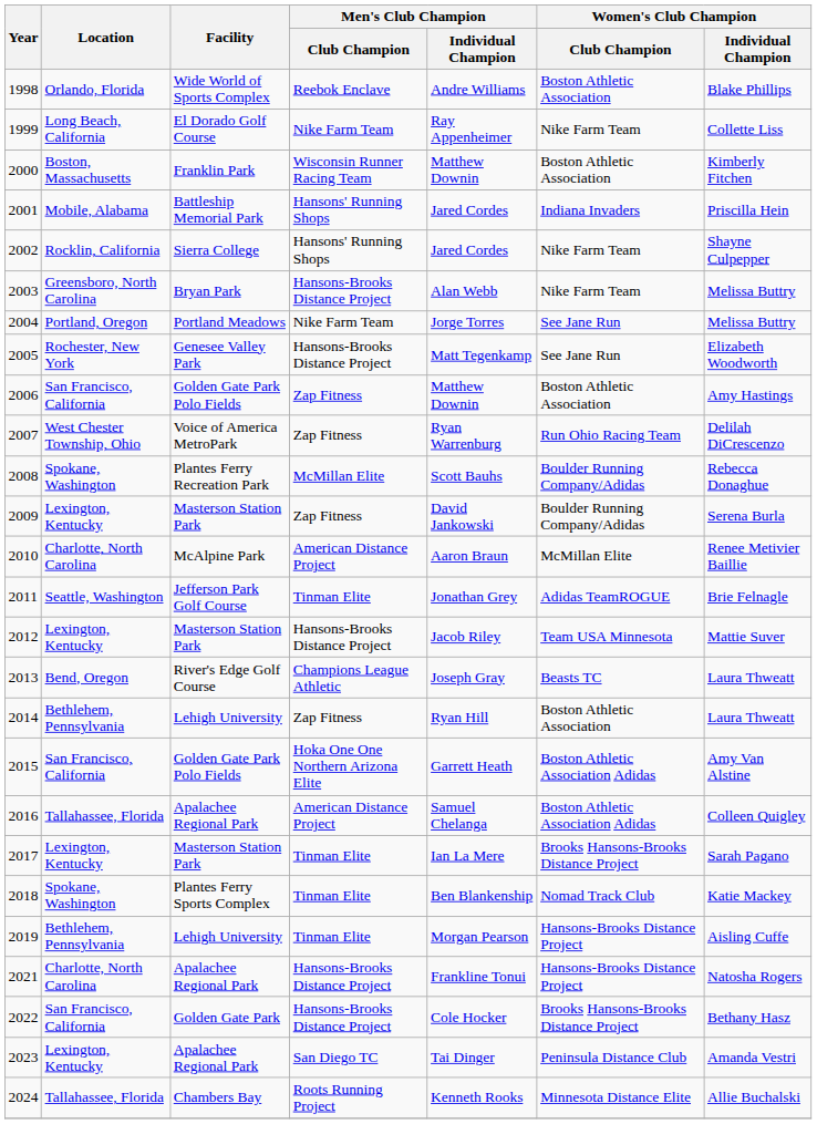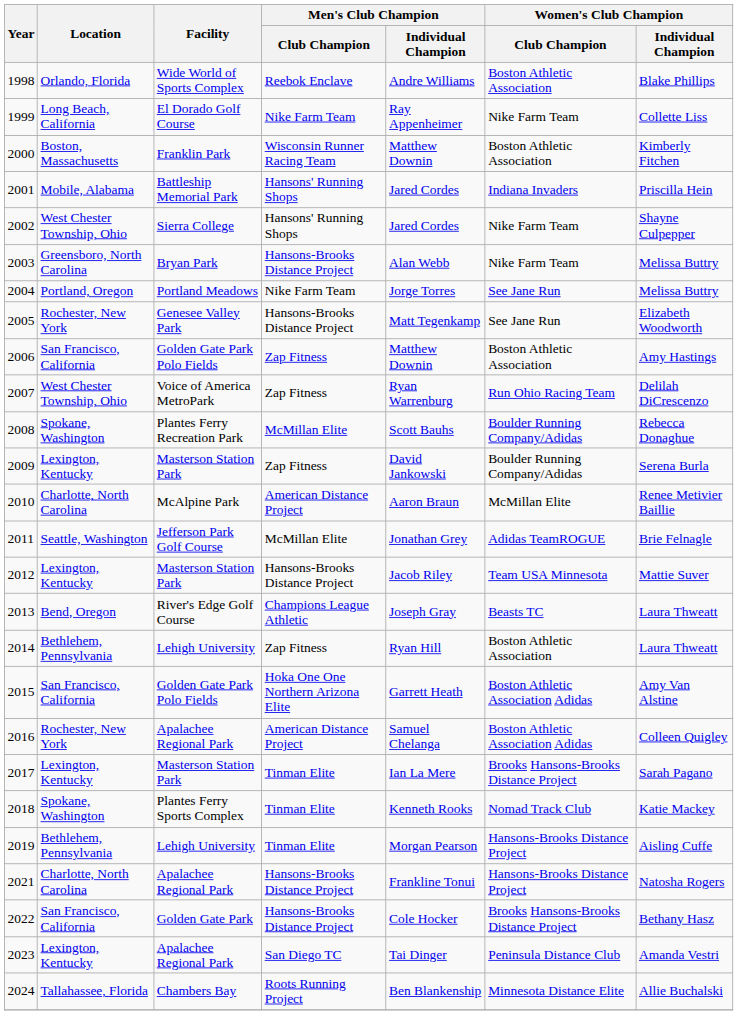2002 | Location: Rocklin, California -> West Chester Township, Ohio
2011 | Men's Club Champion / Club Champion: Tinman Elite -> McMillan Elite
2016 | Location: Tallahassee, Florida -> Rochester, New York
2018 | Men's Club Champion / Individual Champion: Ben Blankenship -> Kenneth Rooks
2024 | Men's Club Champion / Individual Champion: Kenneth Rooks -> Ben Blankenship
